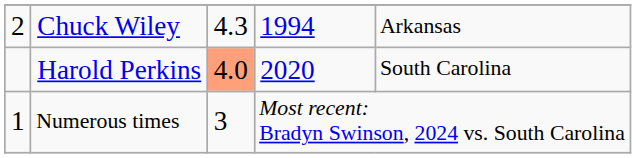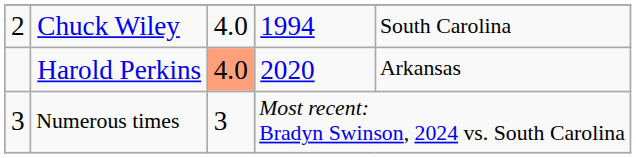Chuck Wiley | column 3: 4.3 -> 4.0
Chuck Wiley | column 5: Arkansas -> South Carolina
Harold Perkins | column 5: South Carolina -> Arkansas
Numerous times | column 1: 1 -> 3
